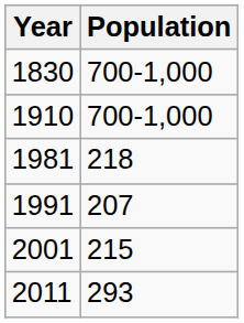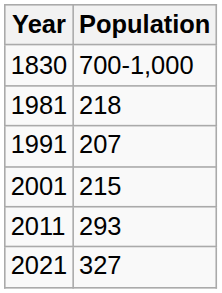- row: 1910 | 700-1,000
+ row: 2021 | 327
